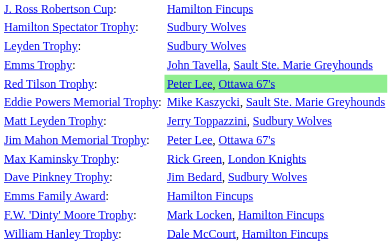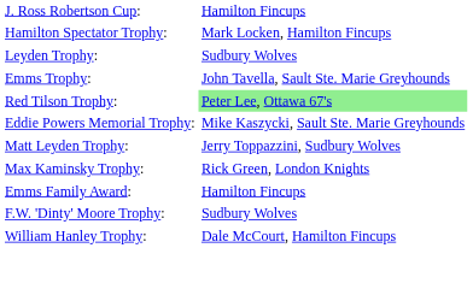Hamilton Spectator Trophy: | column 2: Sudbury Wolves -> Mark Locken, Hamilton Fincups
- row: Jim Mahon Memorial Trophy: | Peter Lee, Ottawa 67's
- row: Dave Pinkney Trophy: | Jim Bedard, Sudbury Wolves
F.W. 'Dinty' Moore Trophy: | column 2: Mark Locken, Hamilton Fincups -> Sudbury Wolves
